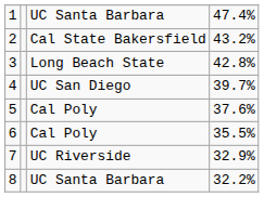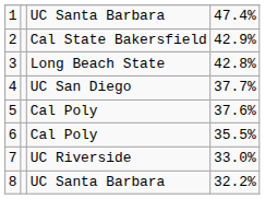2 | column 4: 43.2% -> 42.9%
4 | column 4: 39.7% -> 37.7%
7 | column 4: 32.9% -> 33.0%
